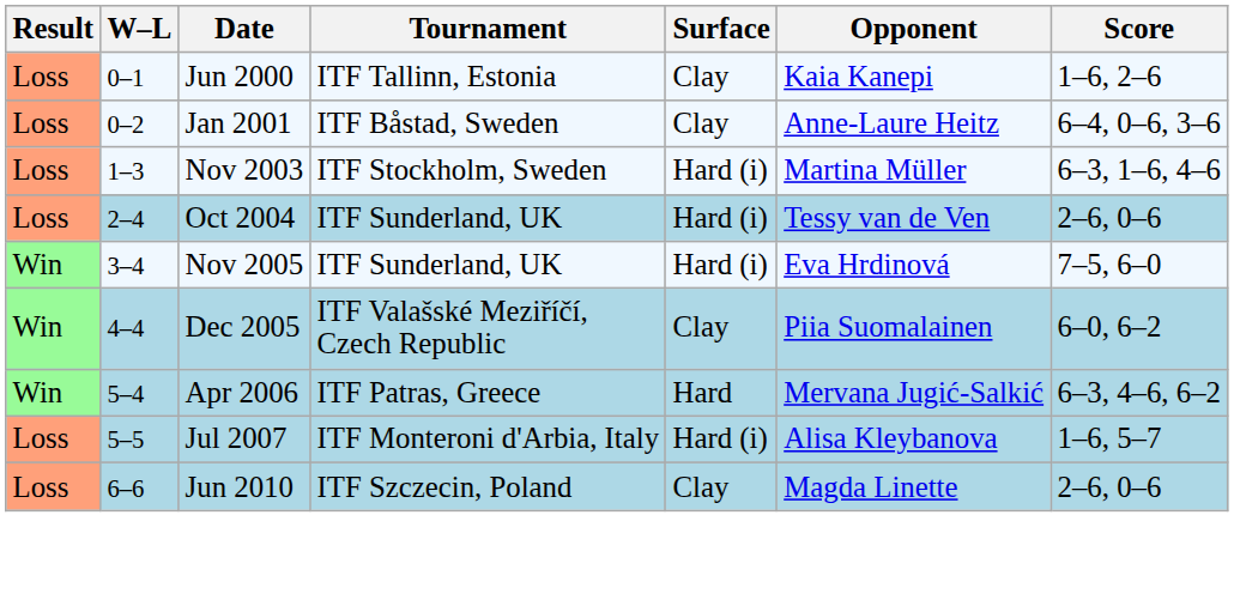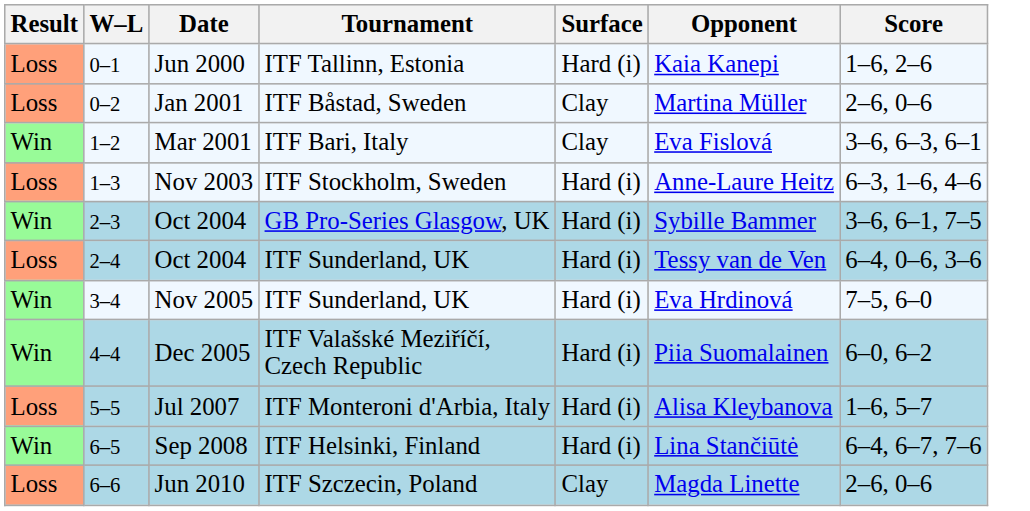Jun 2000 | Surface: Clay -> Hard (i)
Jan 2001 | Opponent: Anne-Laure Heitz -> Martina Müller
Jan 2001 | Score: 6–4, 0–6, 3–6 -> 2–6, 0–6
+ row: Win | 1–2 | Mar 2001 | ITF Bari, Italy | Clay | Eva Fislová | 3–6, 6–3, 6–1
Nov 2003 | Opponent: Martina Müller -> Anne-Laure Heitz
+ row: Win | 2–3 | Oct 2004 | GB Pro-Series Glasgow, UK | Hard (i) | Sybille Bammer | 3–6, 6–1, 7–5
Oct 2004 / ITF Sunderland, UK | Score: 2–6, 0–6 -> 6–4, 0–6, 3–6
Dec 2005 | Surface: Clay -> Hard (i)
- row: Win | 5–4 | Apr 2006 | ITF Patras, Greece | Hard | Mervana Jugić-Salkić | 6–3, 4–6, 6–2
+ row: Win | 6–5 | Sep 2008 | ITF Helsinki, Finland | Hard (i) | Lina Stančiūtė | 6–4, 6–7, 7–6
